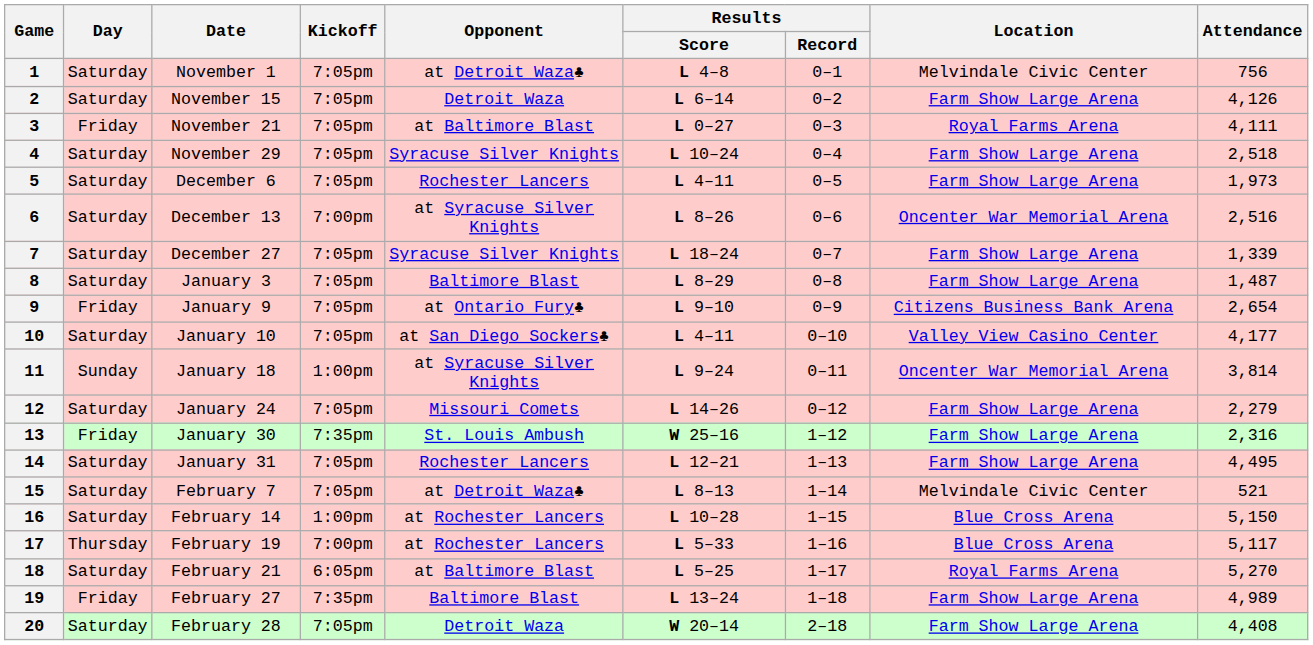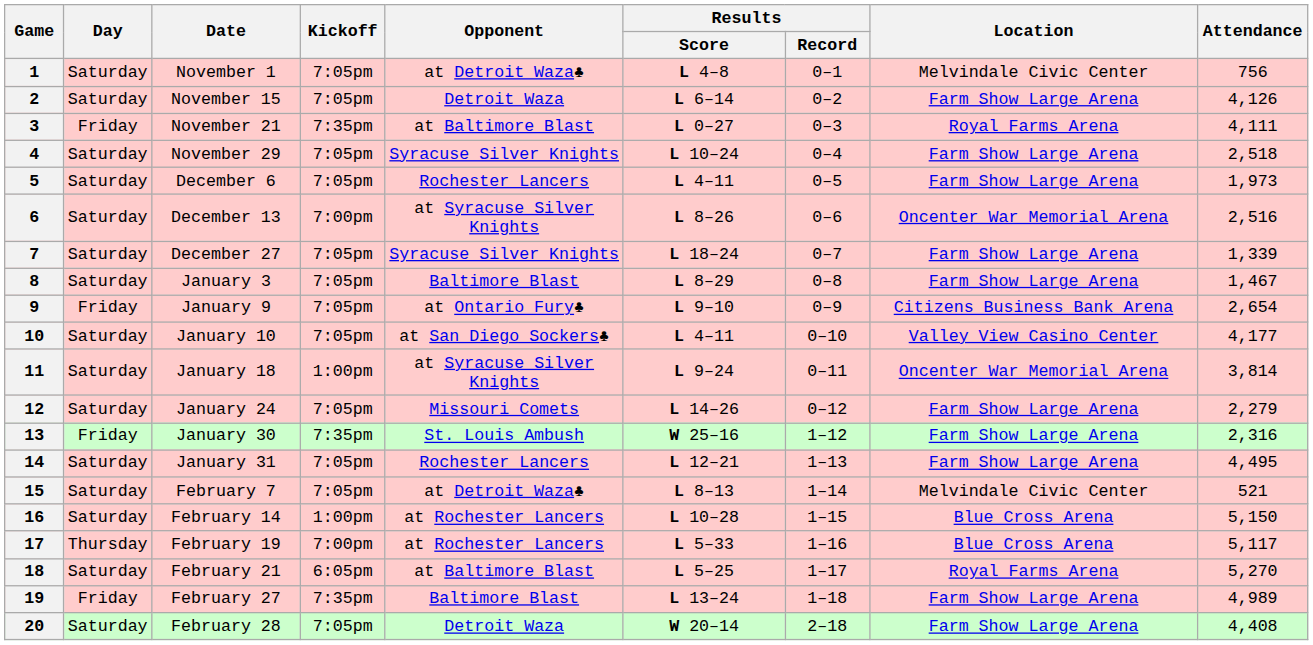3 | Kickoff: 7:05pm -> 7:35pm
8 | Attendance: 1,487 -> 1,467
11 | Day: Sunday -> Saturday
